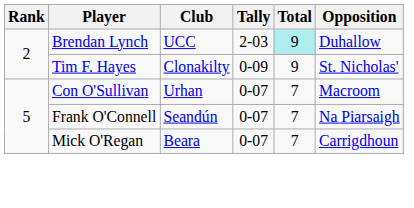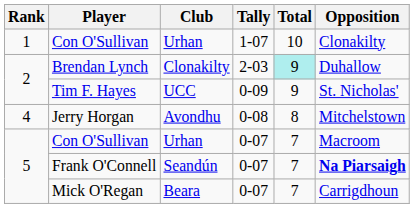+ row: 1 | Con O'Sullivan | Urhan | 1-07 | 10 | Clonakilty
Brendan Lynch | Club: UCC -> Clonakilty
Tim F. Hayes | Club: Clonakilty -> UCC
+ row: 4 | Jerry Horgan | Avondhu | 0-08 | 8 | Mitchelstown
Frank O'Connell | Opposition: normal -> bold
